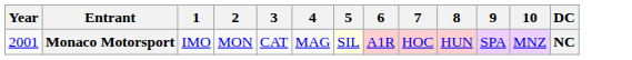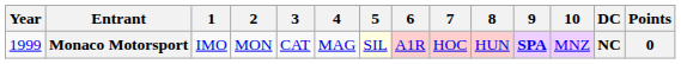+ column: Points | 0
Monaco Motorsport | Year: 2001 -> 1999
Monaco Motorsport | 9: normal -> bold
